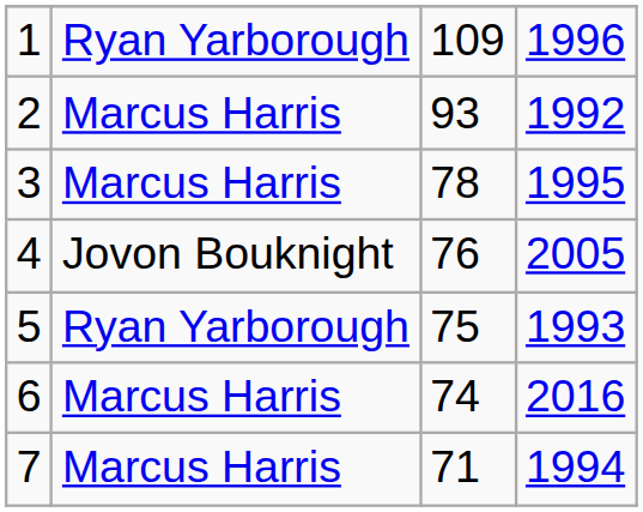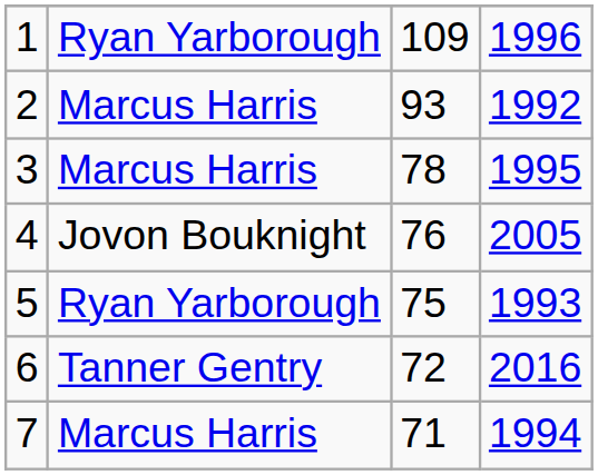6 | column 2: Marcus Harris -> Tanner Gentry
6 | column 3: 74 -> 72
